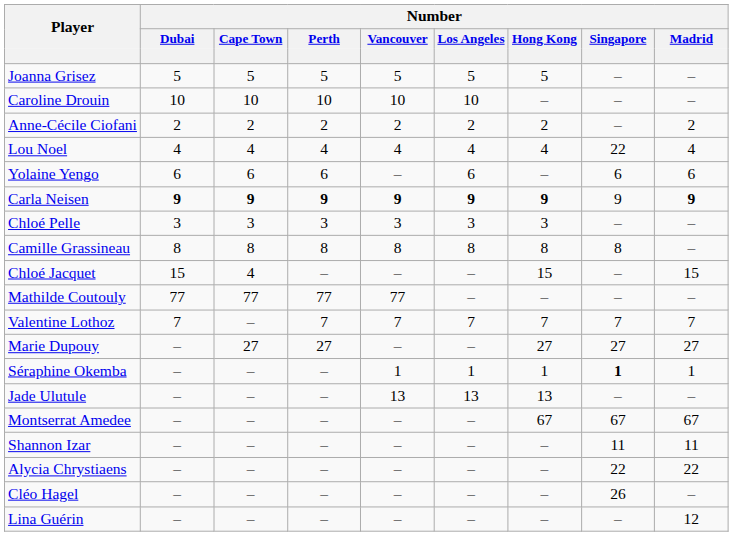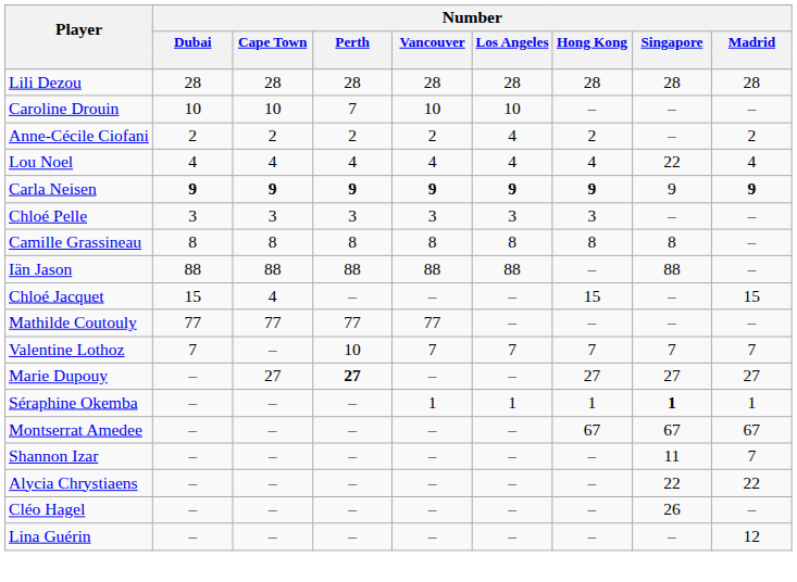- row: Joanna Grisez | 5 | 5 | 5 | 5 | 5 | 5 | – | –
+ row: Lili Dezou | 28 | 28 | 28 | 28 | 28 | 28 | 28 | 28
Caroline Drouin | Number / Perth: 10 -> 7
Anne-Cécile Ciofani | Number / Los Angeles: 2 -> 4
- row: Yolaine Yengo | 6 | 6 | 6 | – | 6 | – | 6 | 6
+ row: Iän Jason | 88 | 88 | 88 | 88 | 88 | – | 88 | –
Valentine Lothoz | Number / Perth: 7 -> 10
Marie Dupouy | Number / Perth: normal -> bold
- row: Jade Ulutule | – | – | – | 13 | 13 | 13 | – | –
Shannon Izar | Number / Madrid: 11 -> 7
